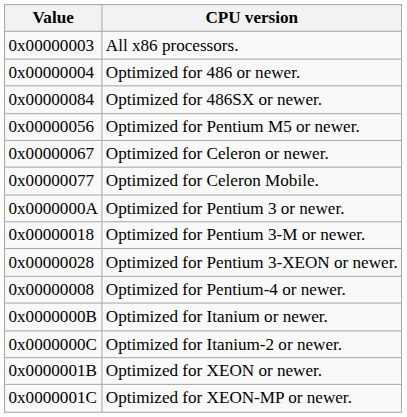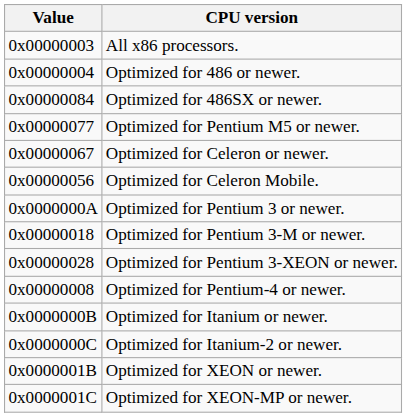Optimized for Pentium M5 or newer. | Value: 0x00000056 -> 0x00000077
Optimized for Celeron Mobile. | Value: 0x00000077 -> 0x00000056
